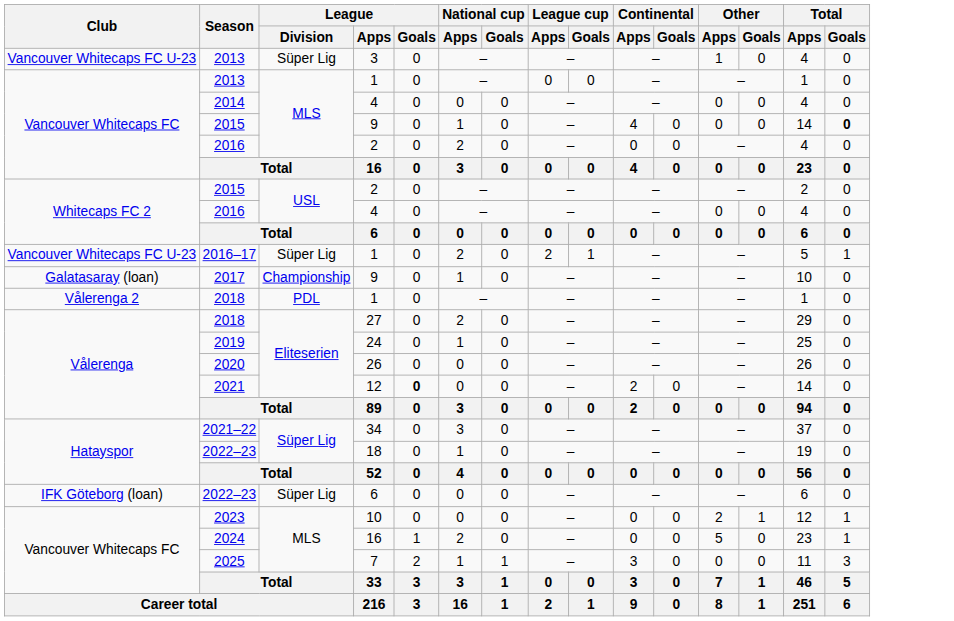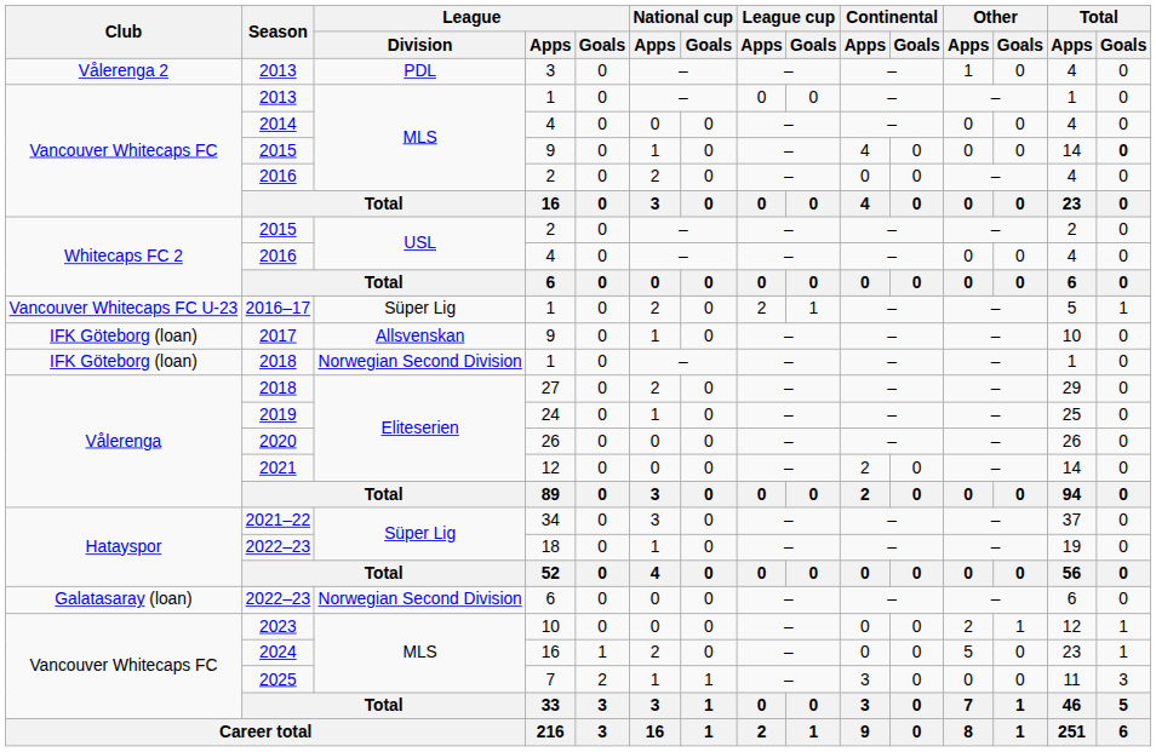2013 / 3 | Club: Vancouver Whitecaps FC U-23 -> Vålerenga 2
2013 / 3 | League / Division: Süper Lig -> PDL
2017 | Club: Galatasaray (loan) -> IFK Göteborg (loan)
2017 | League / Division: Championship -> Allsvenskan
2018 / 1 | Club: Vålerenga 2 -> IFK Göteborg (loan)
2018 / 1 | League / Division: PDL -> Norwegian Second Division
2021 | League / Goals: bold -> normal
2022–23 / 6 | Club: IFK Göteborg (loan) -> Galatasaray (loan)
2022–23 / 6 | League / Division: Süper Lig -> Norwegian Second Division
